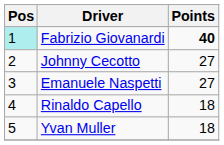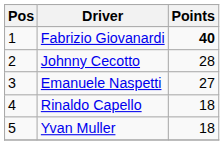Fabrizio Giovanardi | Pos: paleturquoise background -> no background
Johnny Cecotto | Points: 27 -> 28
